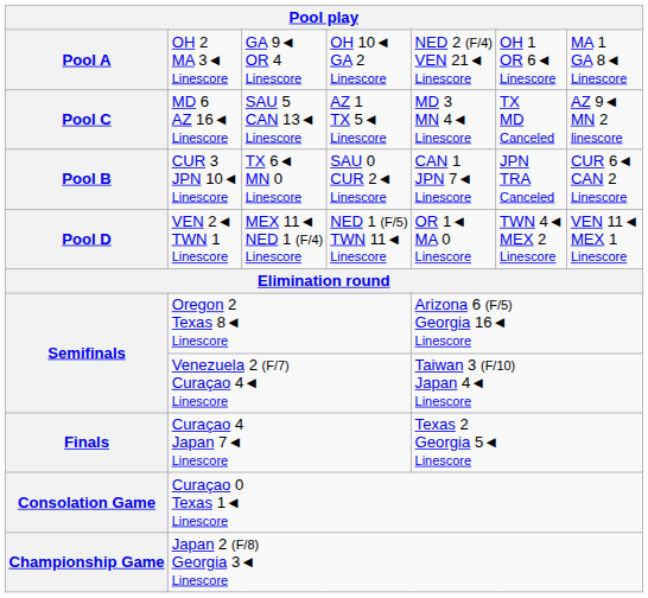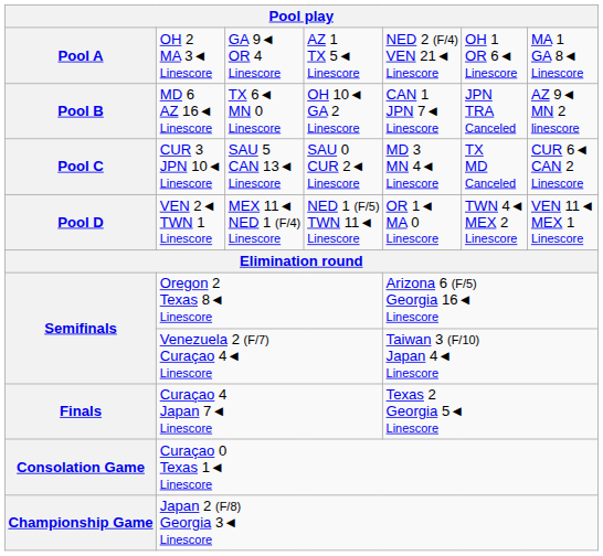OH 2 MA 3◄ Linescore | column 4: OH 10◄ GA 2 Linescore -> AZ 1 TX 5◄ Linescore
MD 6 AZ 16◄ Linescore | column 1: Pool C -> Pool B
MD 6 AZ 16◄ Linescore | column 3: SAU 5 CAN 13◄ Linescore -> TX 6◄ MN 0 Linescore
MD 6 AZ 16◄ Linescore | column 4: AZ 1 TX 5◄ Linescore -> OH 10◄ GA 2 Linescore
MD 6 AZ 16◄ Linescore | column 5: MD 3 MN 4◄ Linescore -> CAN 1 JPN 7◄ Linescore
MD 6 AZ 16◄ Linescore | column 6: TX MD Canceled -> JPN TRA Canceled
CUR 3 JPN 10◄ Linescore | column 1: Pool B -> Pool C
CUR 3 JPN 10◄ Linescore | column 3: TX 6◄ MN 0 Linescore -> SAU 5 CAN 13◄ Linescore
CUR 3 JPN 10◄ Linescore | column 5: CAN 1 JPN 7◄ Linescore -> MD 3 MN 4◄ Linescore
CUR 3 JPN 10◄ Linescore | column 6: JPN TRA Canceled -> TX MD Canceled
